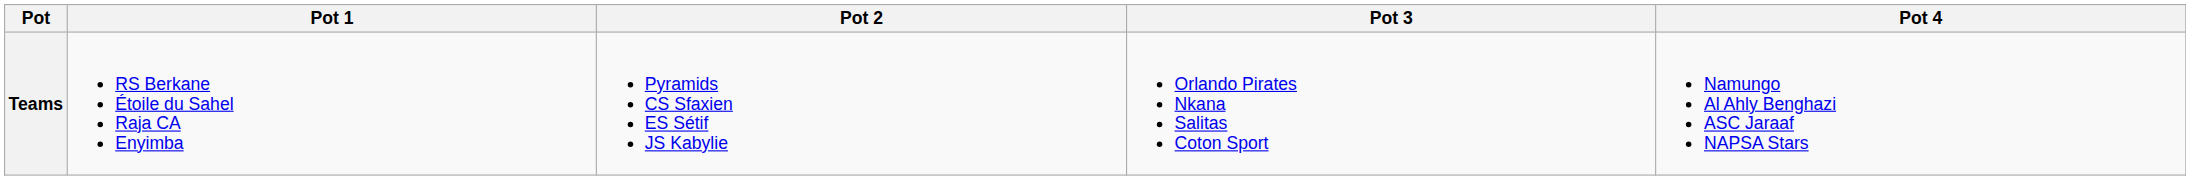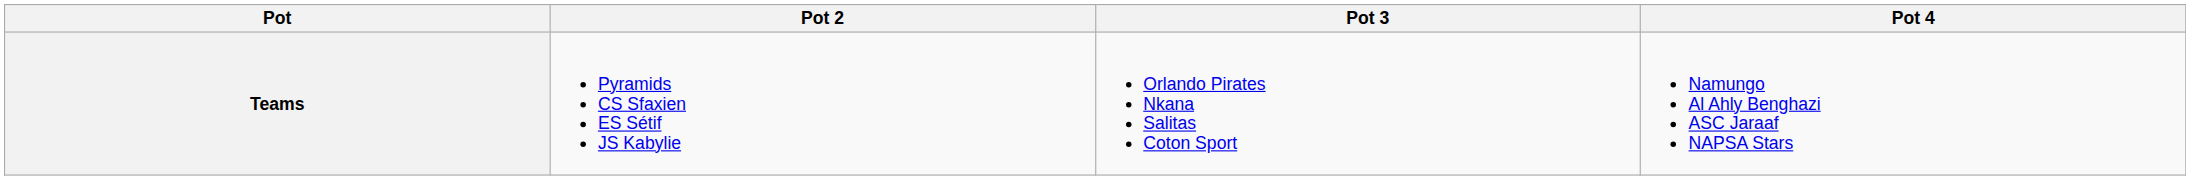- column: Pot 1 | RS Berkane Étoile du Sahel Raja CA Enyimba
